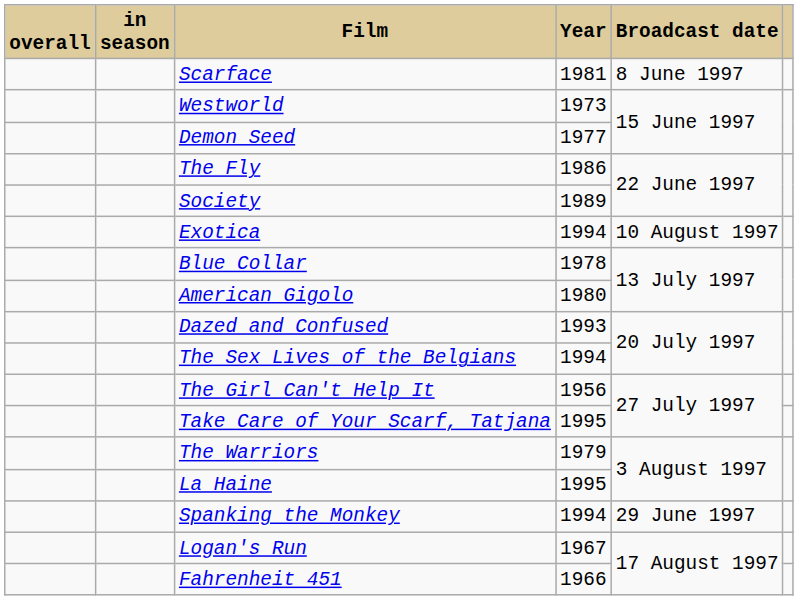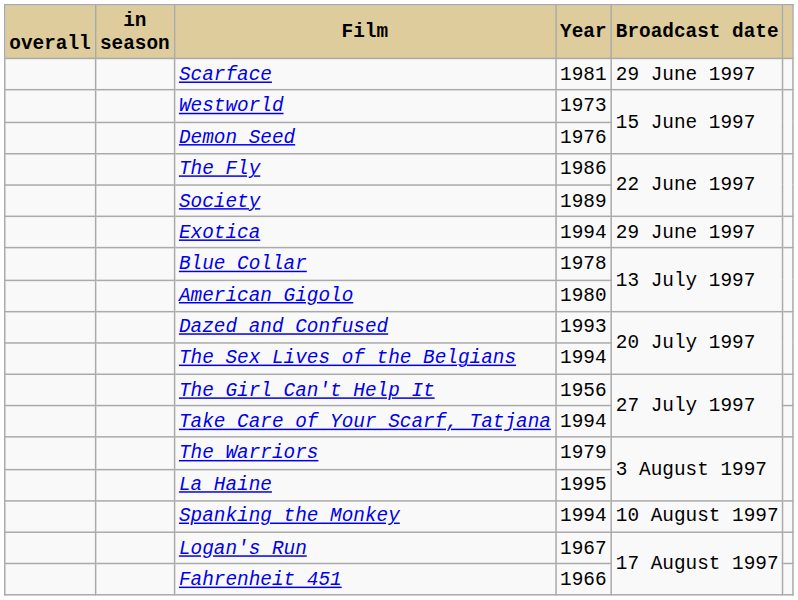Scarface | Broadcast date: 8 June 1997 -> 29 June 1997
Demon Seed | Year: 1977 -> 1976
Exotica | Broadcast date: 10 August 1997 -> 29 June 1997
Take Care of Your Scarf, Tatjana | Year: 1995 -> 1994
Spanking the Monkey | Broadcast date: 29 June 1997 -> 10 August 1997
